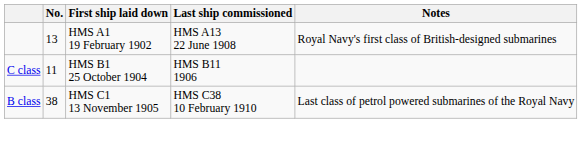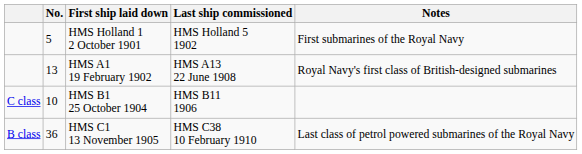+ row: 5 | HMS Holland 1 2 October 1901 | HMS Holland 5 1902 | First submarines of the Royal Navy
HMS B1 25 October 1904 | No.: 11 -> 10
HMS C1 13 November 1905 | No.: 38 -> 36
